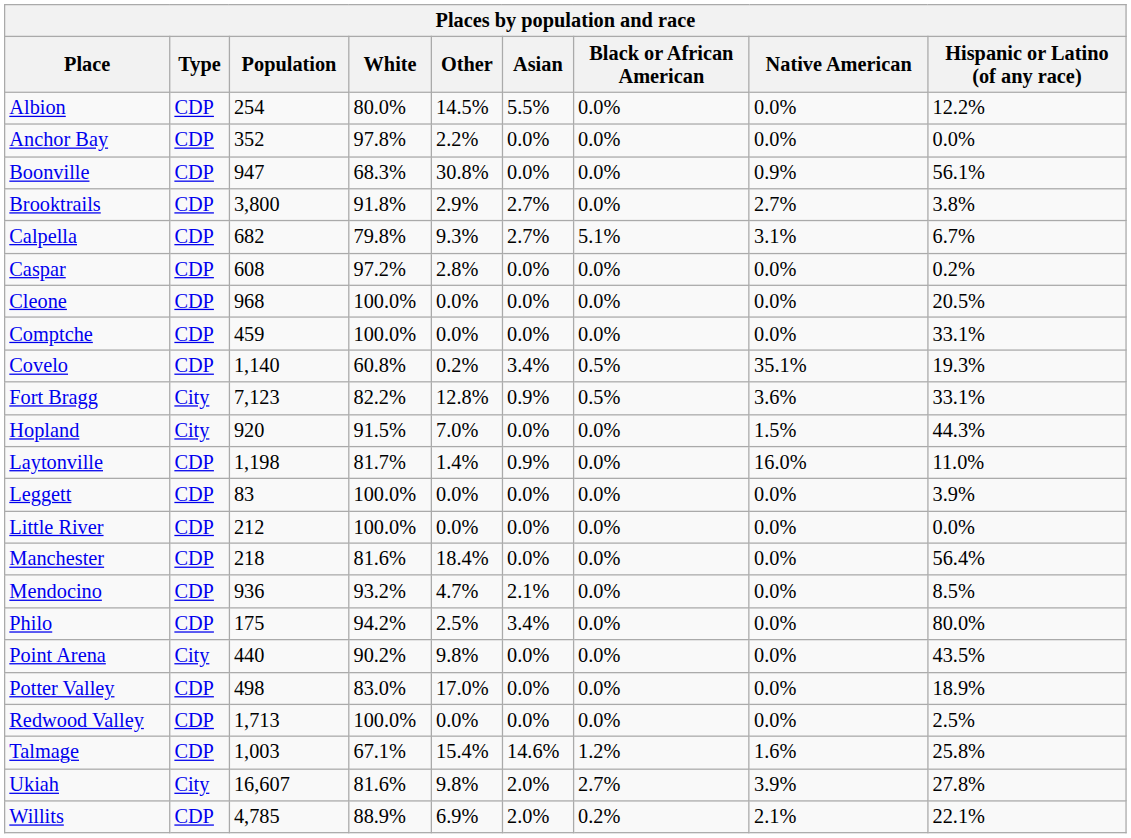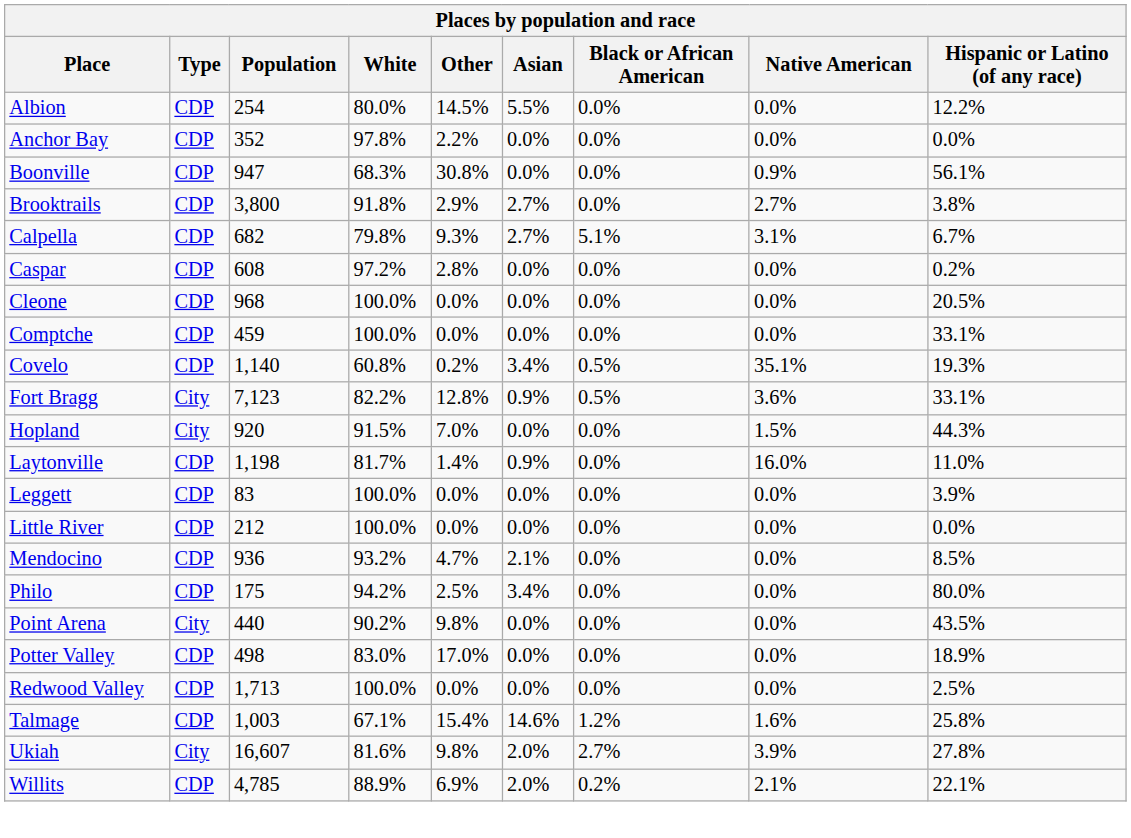- row: Manchester | CDP | 218 | 81.6% | 18.4% | 0.0% | 0.0% | 0.0% | 56.4%
